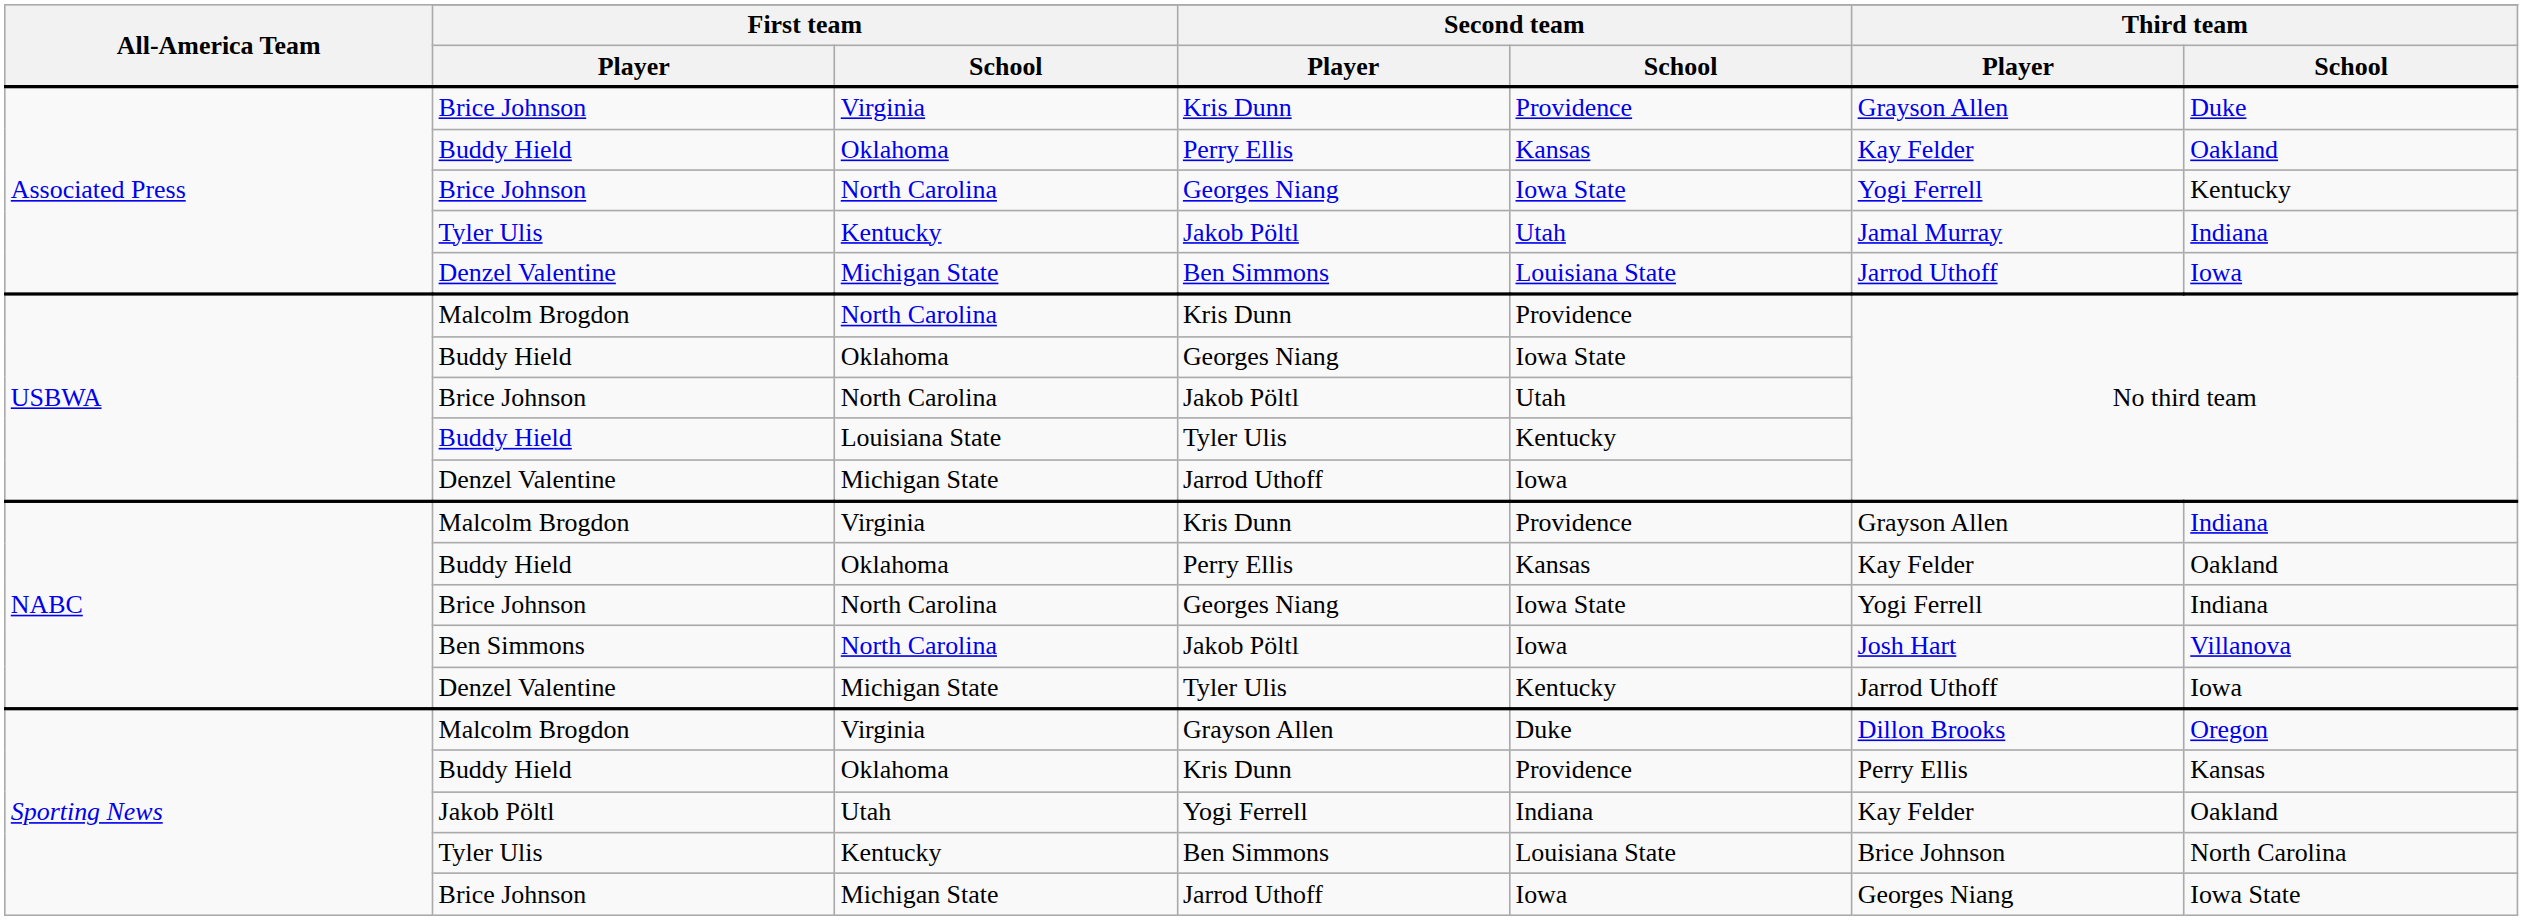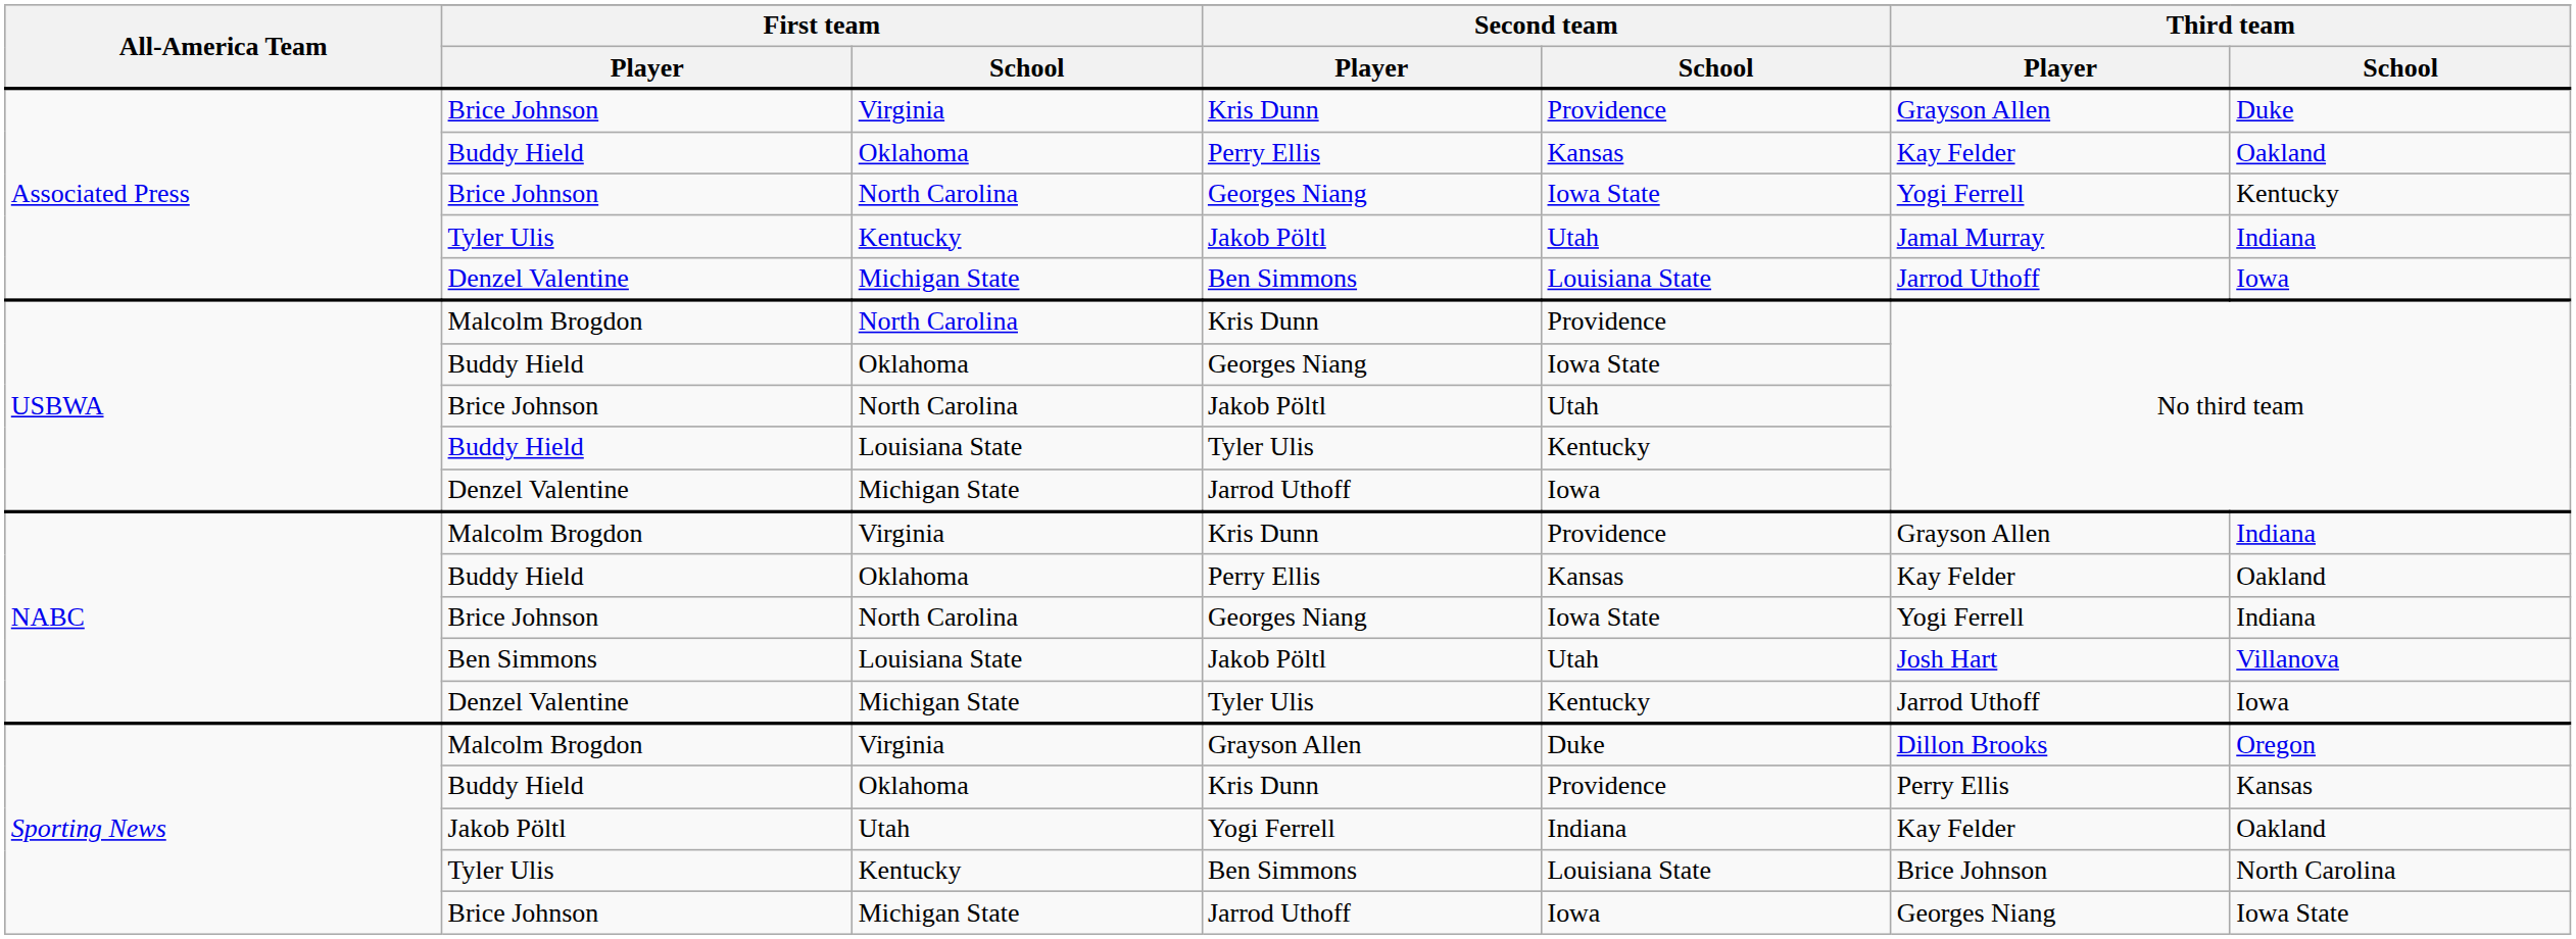NABC / Jakob Pöltl | First team / School: North Carolina -> Louisiana State
NABC / Jakob Pöltl | Second team / School: Iowa -> Utah
